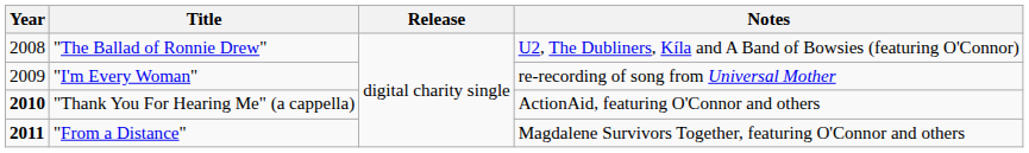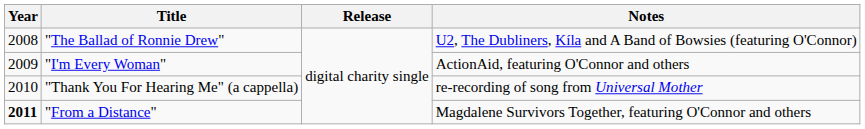"I'm Every Woman" | Notes: re-recording of song from Universal Mother -> ActionAid, featuring O'Connor and others
"Thank You For Hearing Me" (a cappella) | Year: bold -> normal
"Thank You For Hearing Me" (a cappella) | Notes: ActionAid, featuring O'Connor and others -> re-recording of song from Universal Mother
